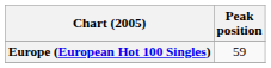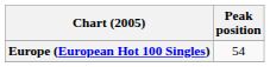Europe (European Hot 100 Singles) | Peak position: 59 -> 54
